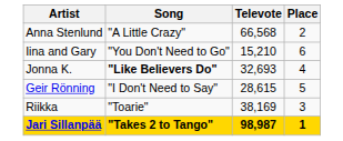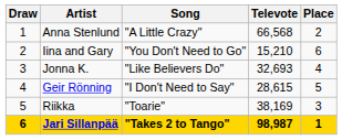+ column: Draw | 1 | 2 | 3 | 4 | 5 | 6
Jonna K. | Song: bold -> normal
